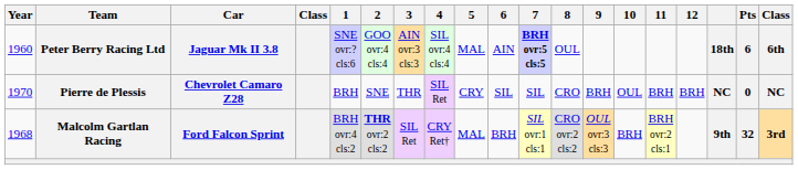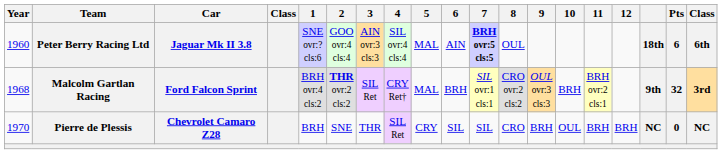rows swapped: Malcolm Gartlan Racing <-> Pierre de Plessis
